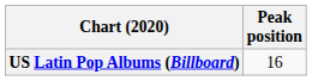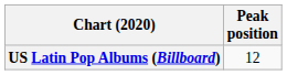US Latin Pop Albums (Billboard) | Peak position: 16 -> 12
